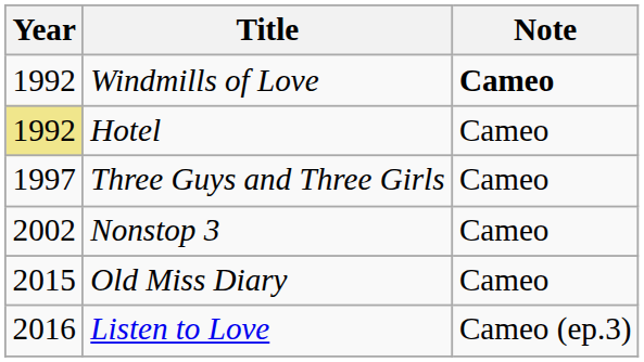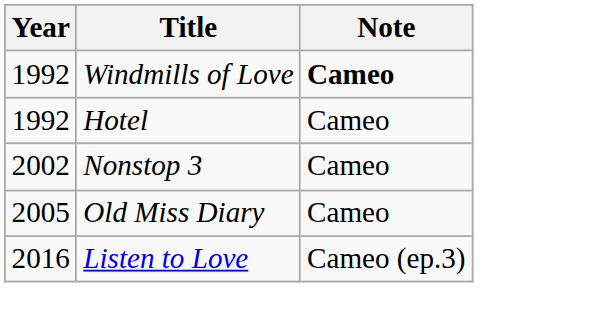Hotel | Year: khaki background -> no background
- row: 1997 | Three Guys and Three Girls | Cameo
Old Miss Diary | Year: 2015 -> 2005
